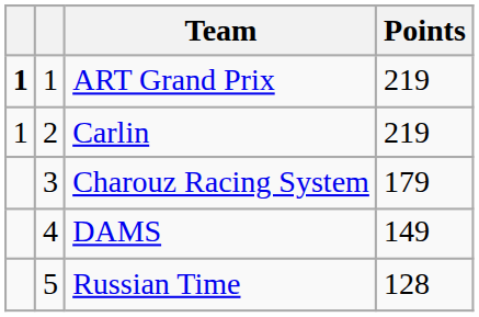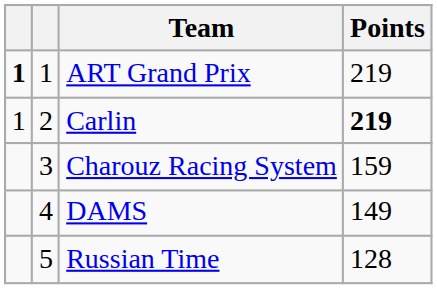Carlin | Points: normal -> bold
Charouz Racing System | Points: 179 -> 159
